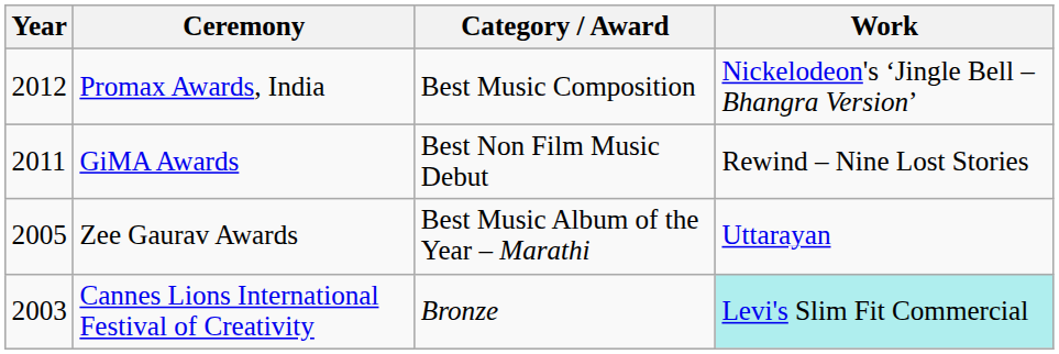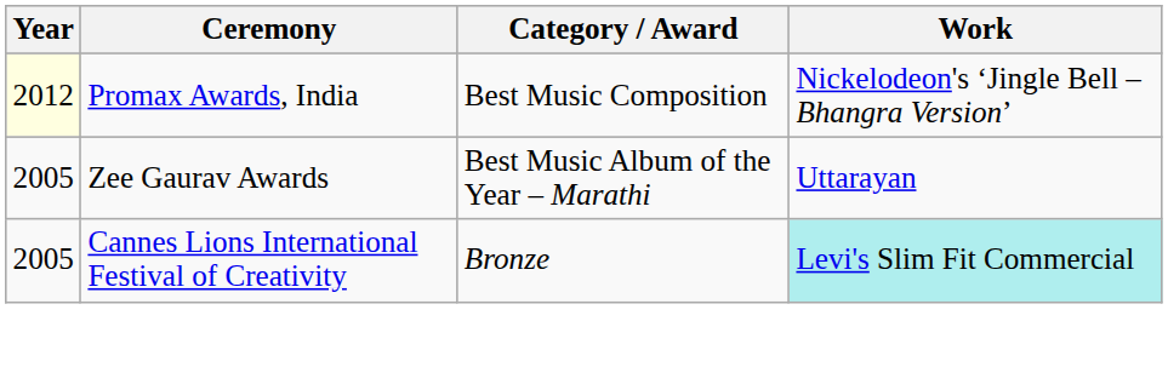Promax Awards, India | Year: no background -> lightyellow background
- row: 2011 | GiMA Awards | Best Non Film Music Debut | Rewind – Nine Lost Stories
Cannes Lions International Festival of Creativity | Year: 2003 -> 2005
